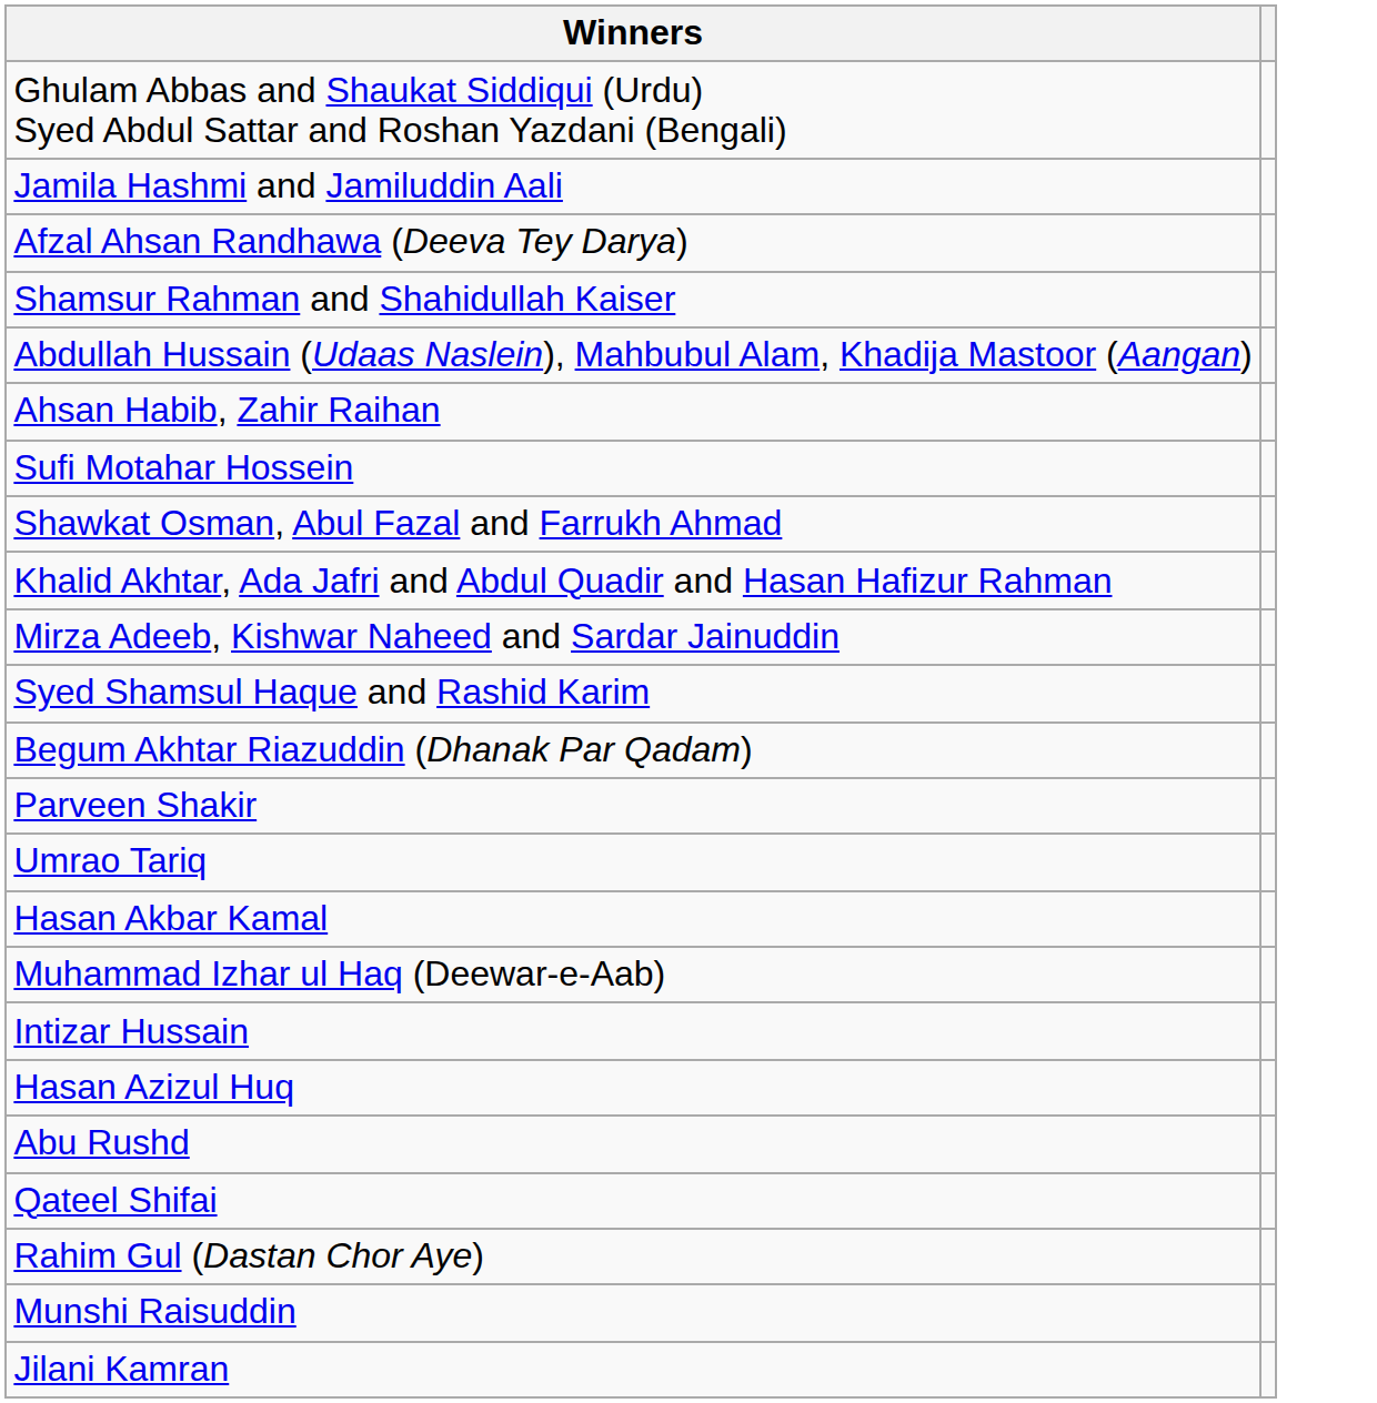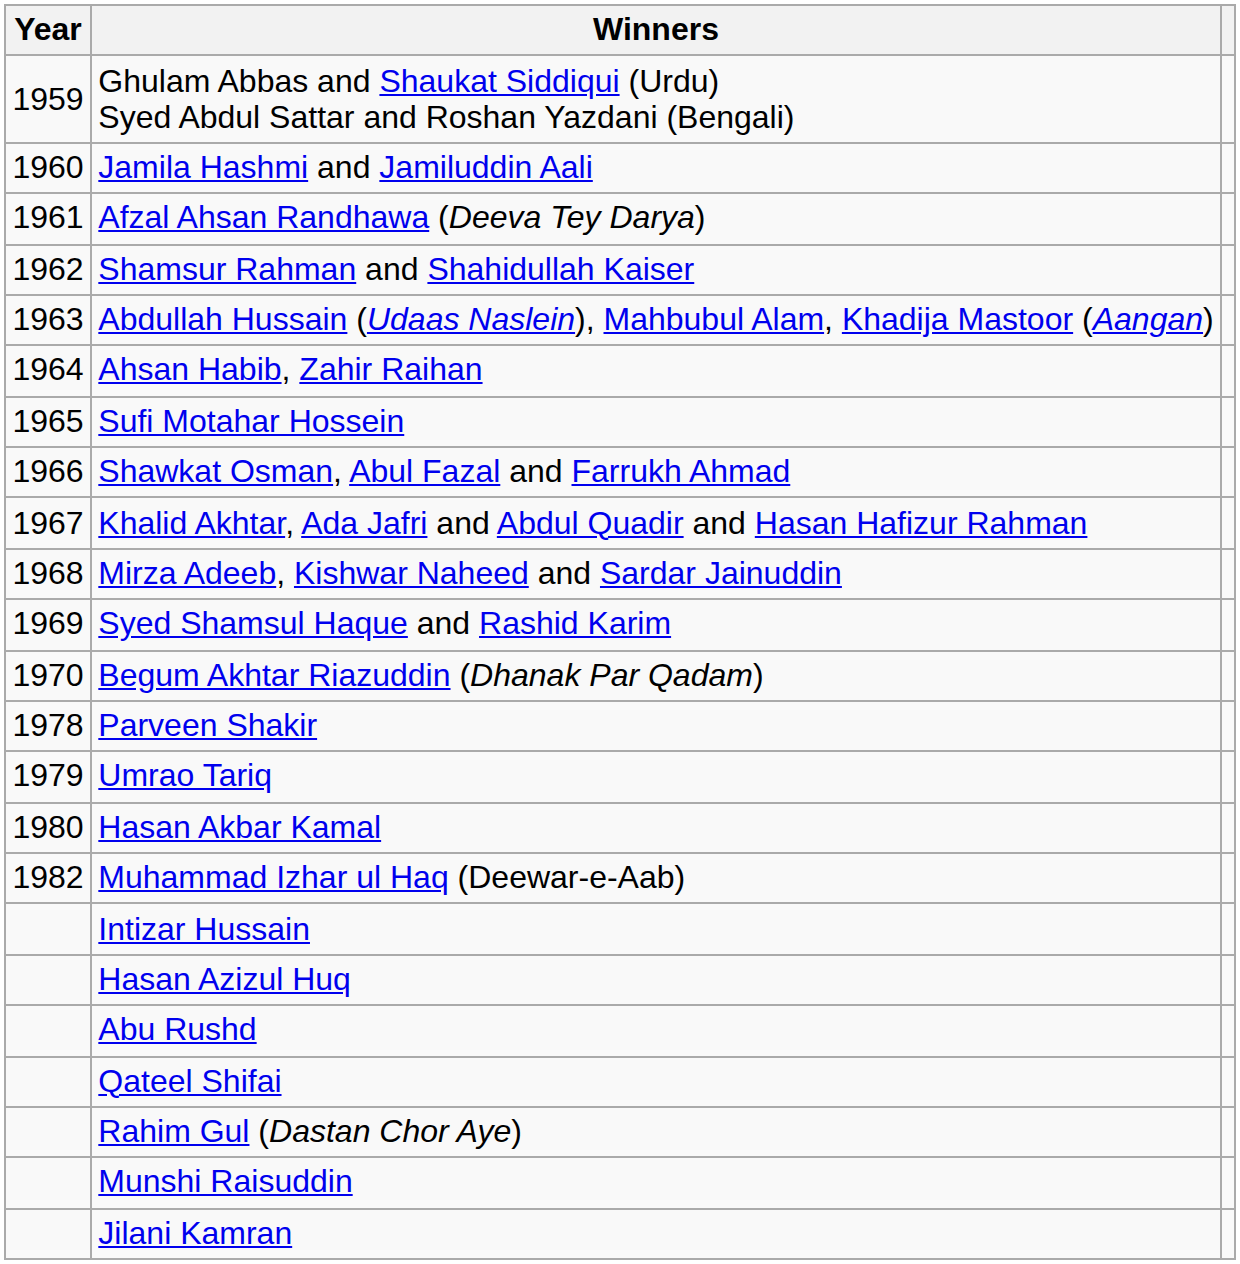+ column: Year | 1959 | 1960 | 1961 | 1962 | 1963 | 1964 | 1965 | 1966 | 1967 | 1968 | 1969 | 1970 | 1978 | 1979 | 1980 | 1982
